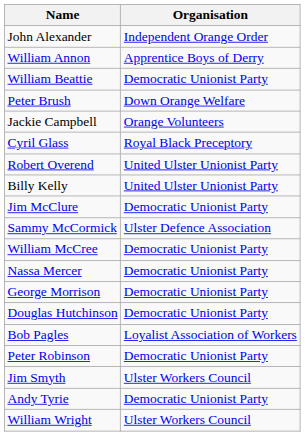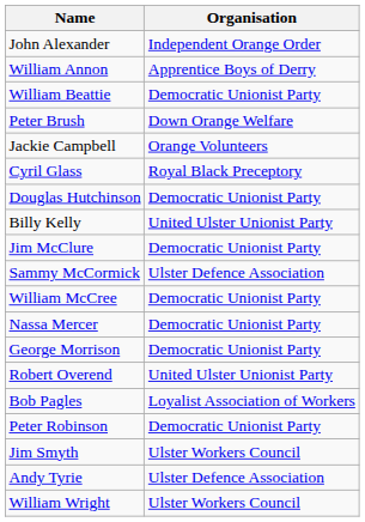rows swapped: Douglas Hutchinson <-> Robert Overend
Andy Tyrie | Organisation: Democratic Unionist Party -> Ulster Defence Association
